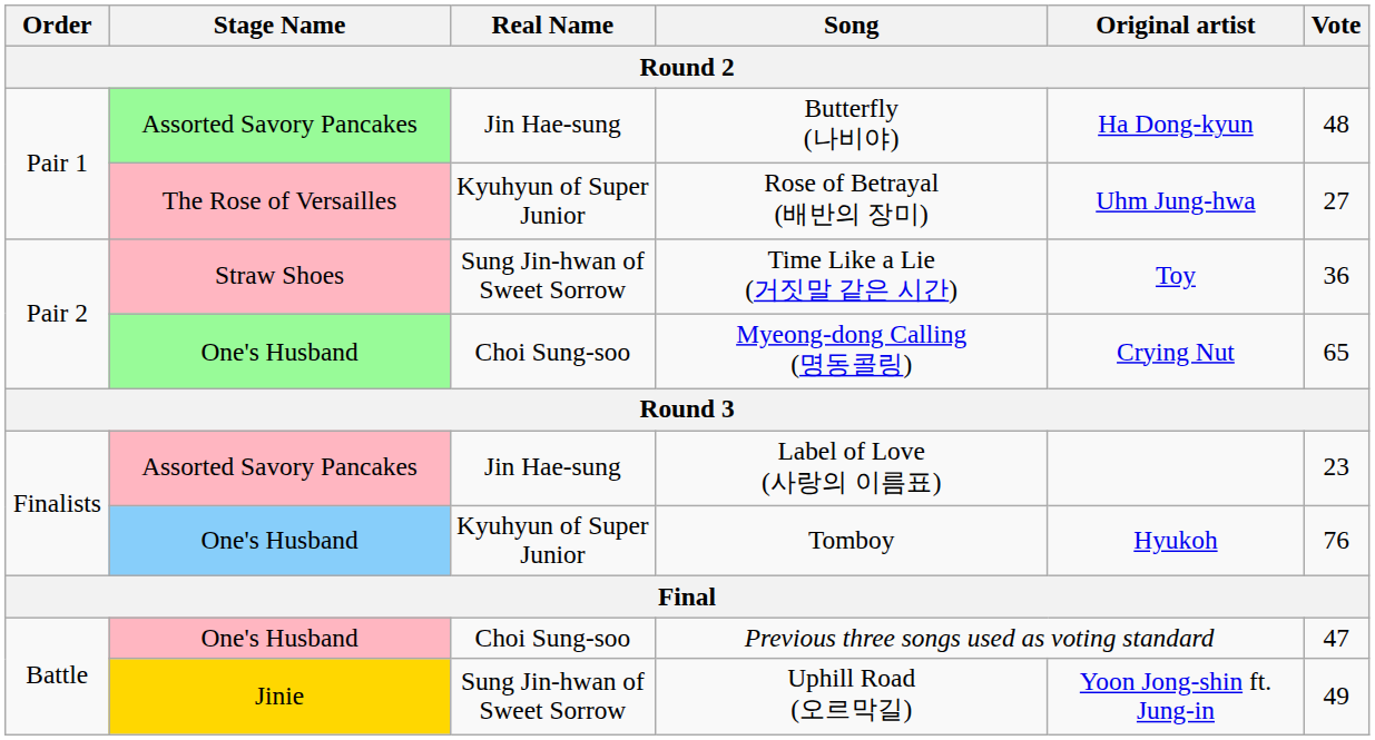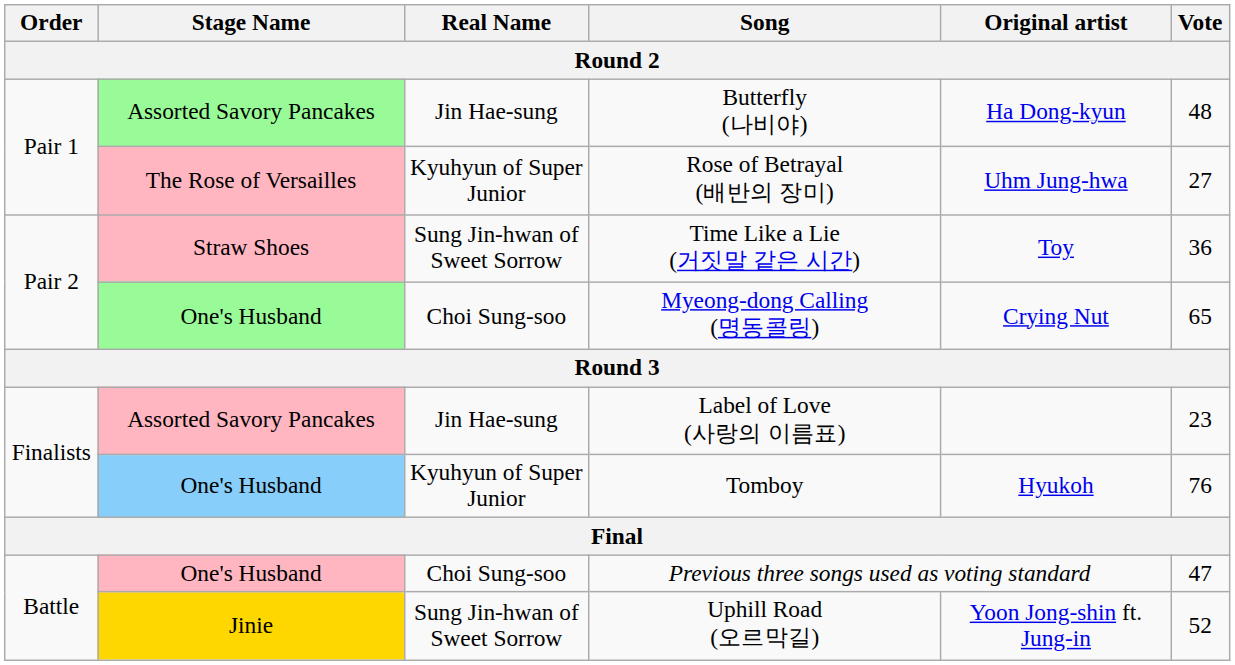Uphill Road (오르막길) | Vote: 49 -> 52
